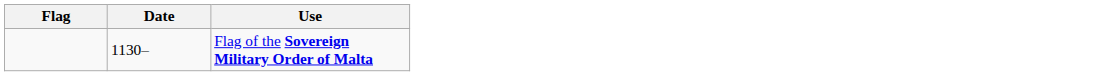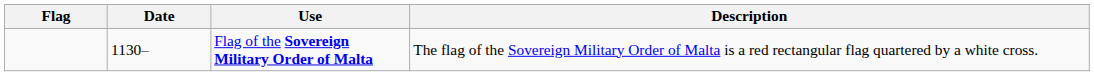+ column: Description | The flag of the Sovereign Military Order of Malta is a red rectangular flag quartered by a white cross.
